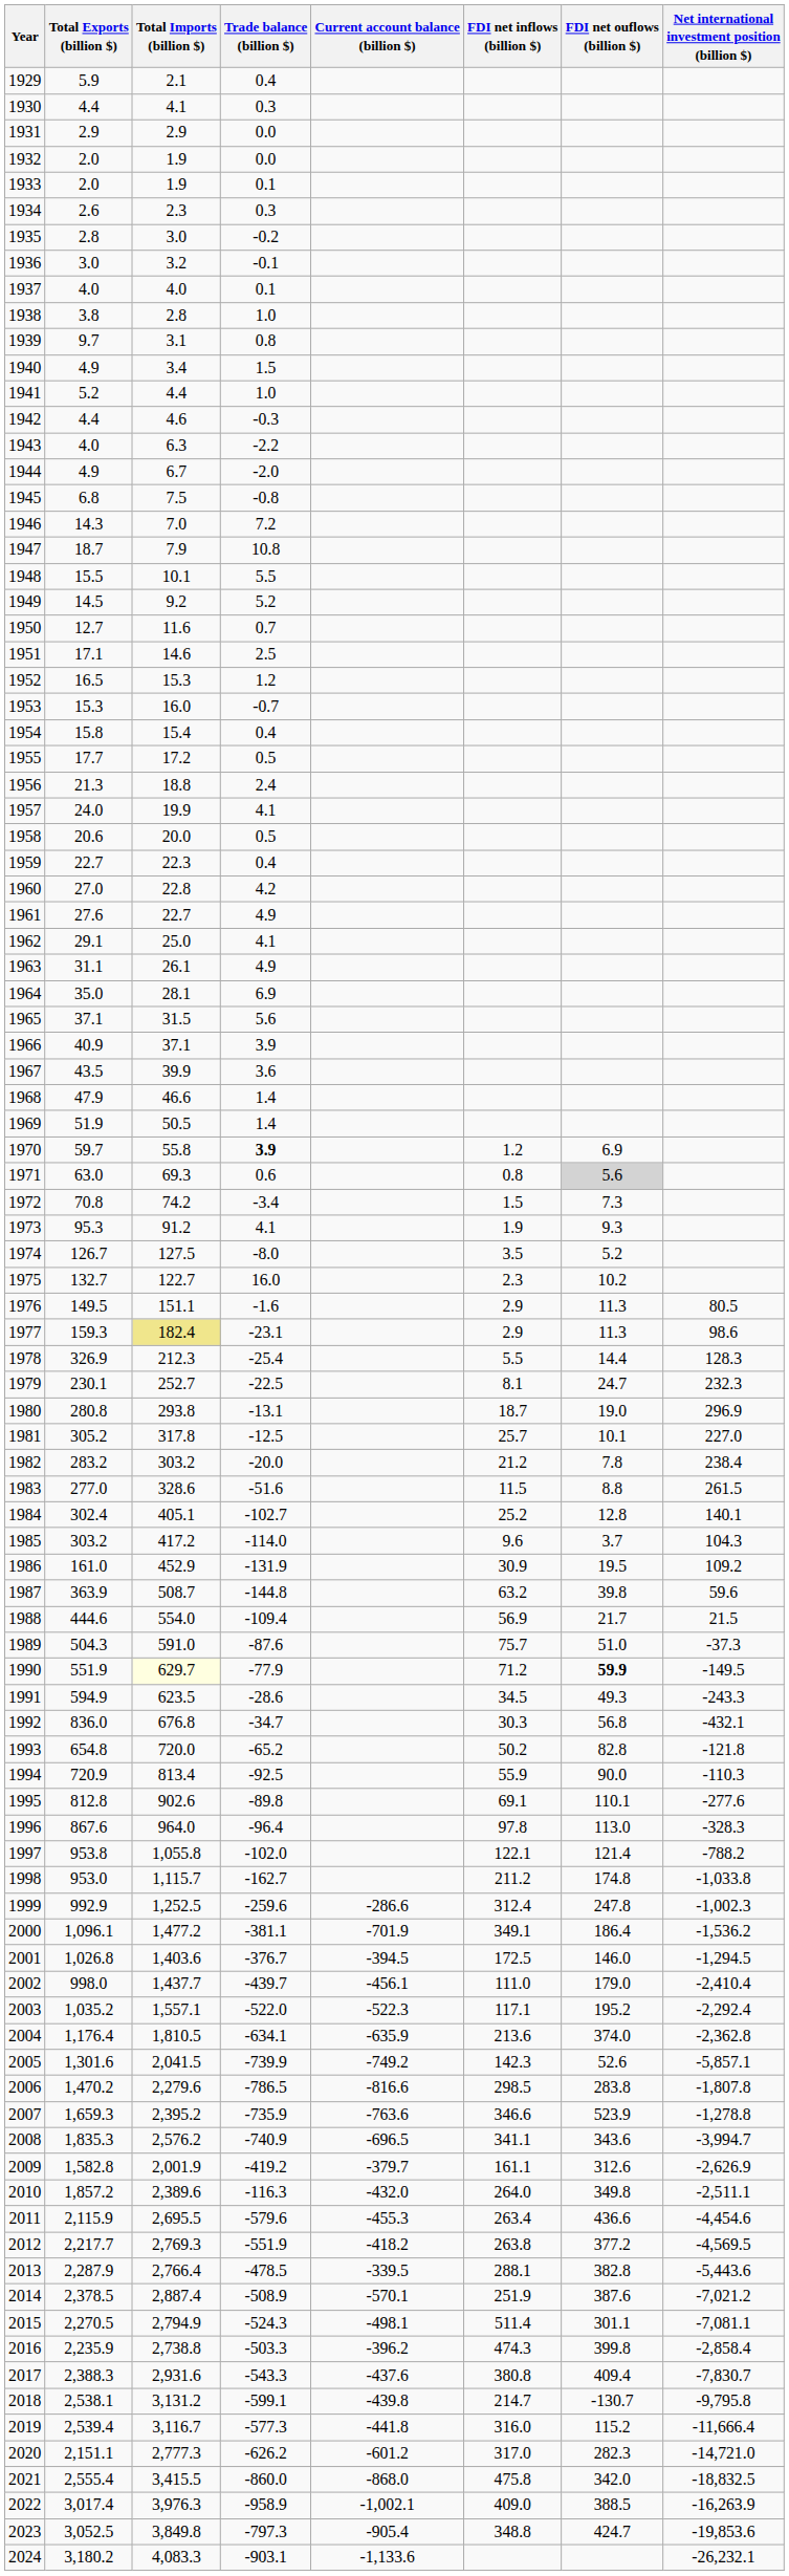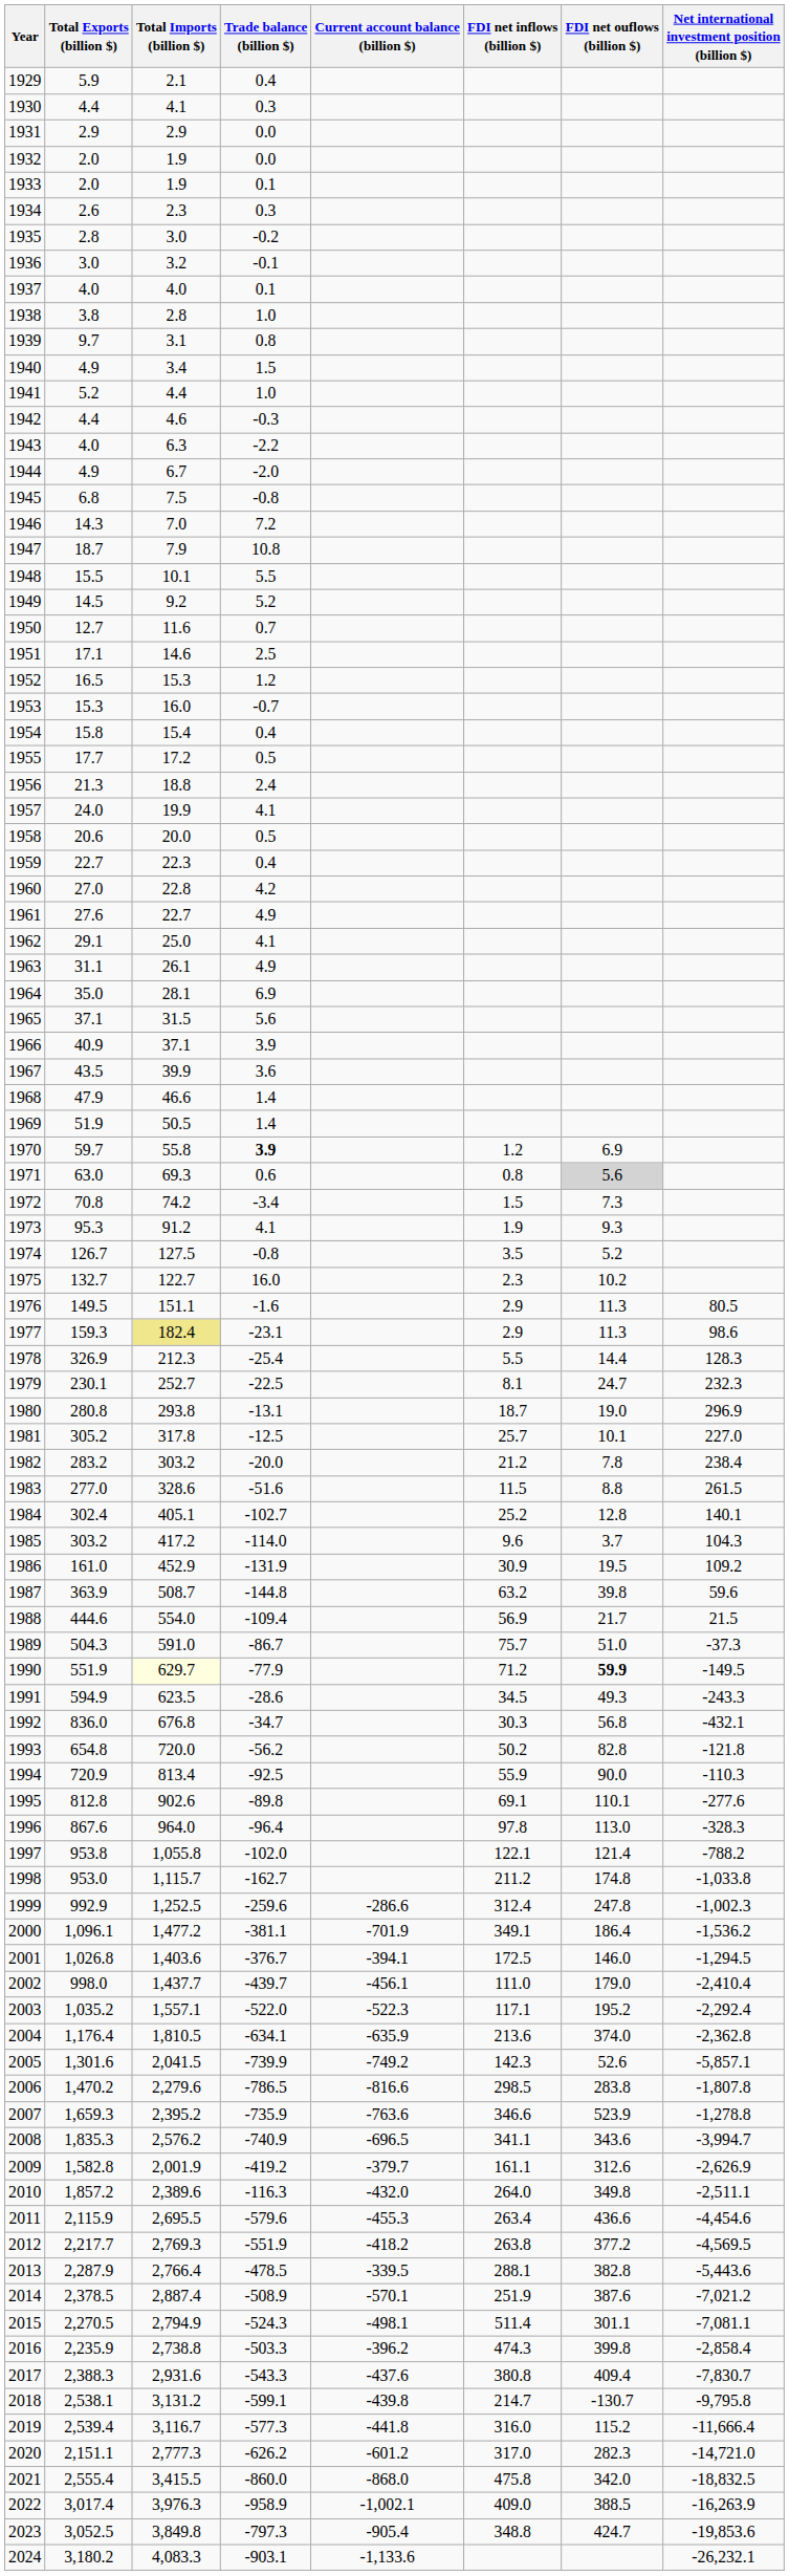1974 | Trade balance (billion $): -8.0 -> -0.8
1989 | Trade balance (billion $): -87.6 -> -86.7
1993 | Trade balance (billion $): -65.2 -> -56.2
2001 | Current account balance (billion $): -394.5 -> -394.1
